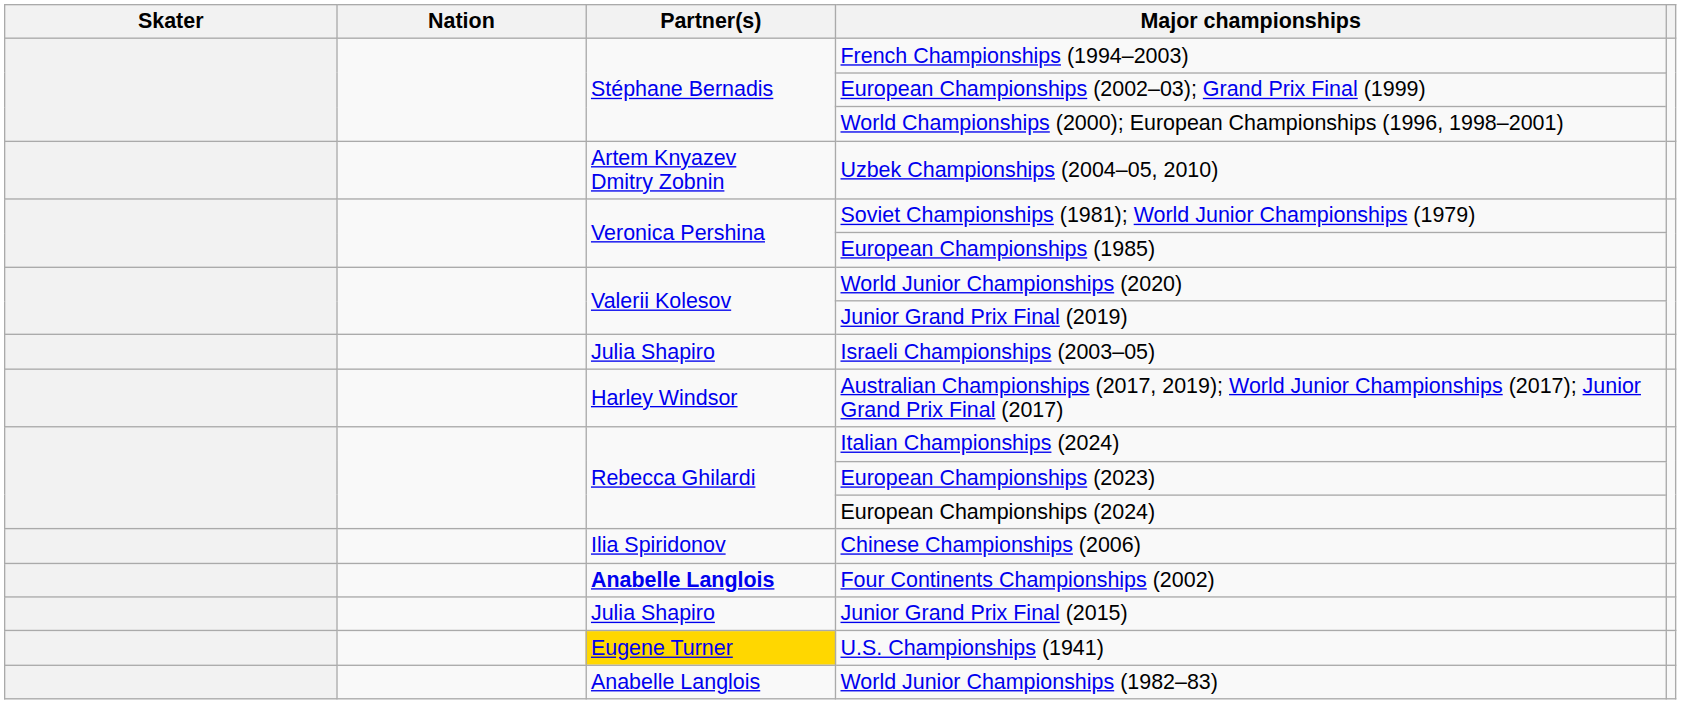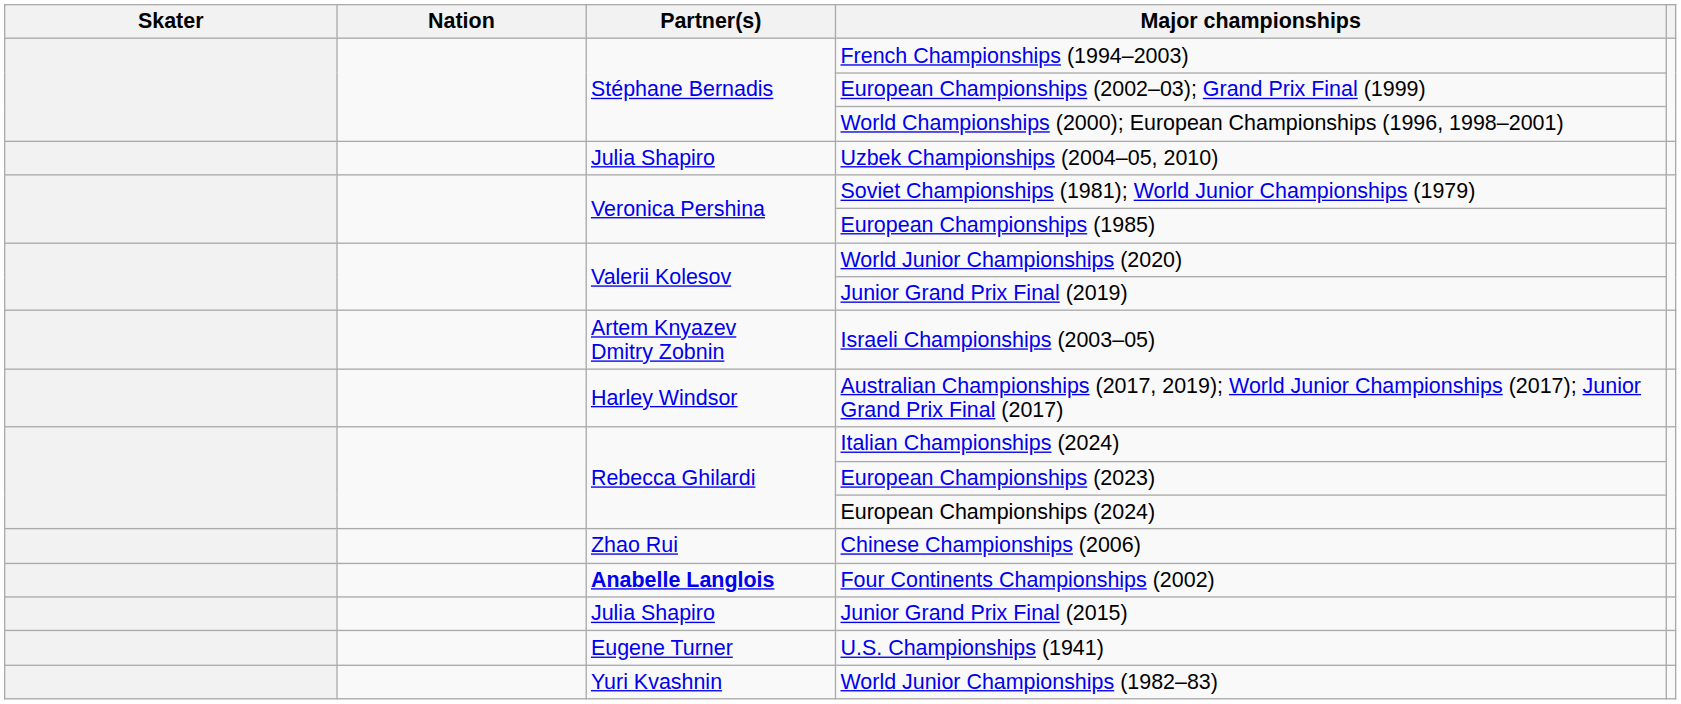Uzbek Championships (2004–05, 2010) | Partner(s): Artem Knyazev Dmitry Zobnin -> Julia Shapiro
Israeli Championships (2003–05) | Partner(s): Julia Shapiro -> Artem Knyazev Dmitry Zobnin
Chinese Championships (2006) | Partner(s): Ilia Spiridonov -> Zhao Rui
U.S. Championships (1941) | Partner(s): gold background -> no background
World Junior Championships (1982–83) | Partner(s): Anabelle Langlois -> Yuri Kvashnin
